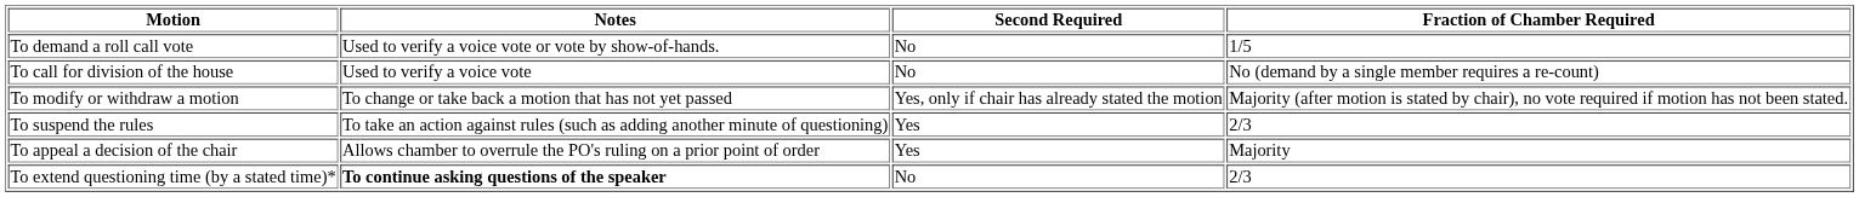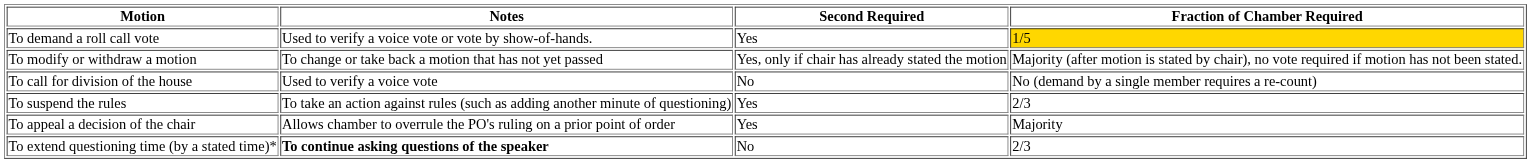To demand a roll call vote | Second Required: No -> Yes
To demand a roll call vote | Fraction of Chamber Required: no background -> gold background
rows swapped: To call for division of the house <-> To modify or withdraw a motion
